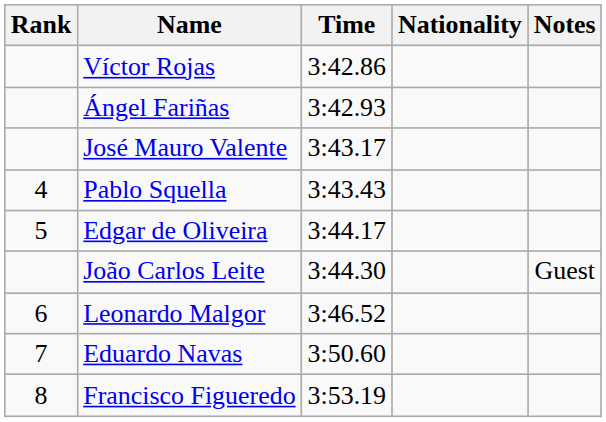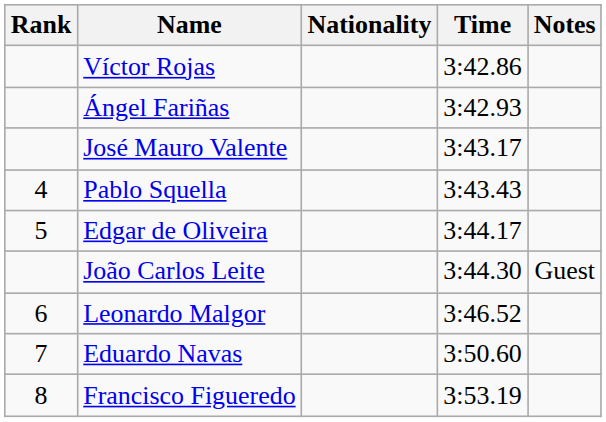columns swapped: Nationality <-> Time
